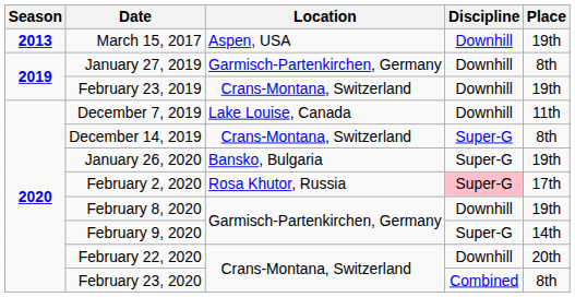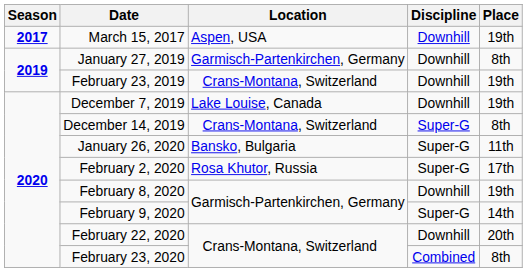March 15, 2017 | Season: 2013 -> 2017
December 7, 2019 | Place: 11th -> 19th
January 26, 2020 | Place: 19th -> 11th
February 2, 2020 | Discipline: pink background -> no background
